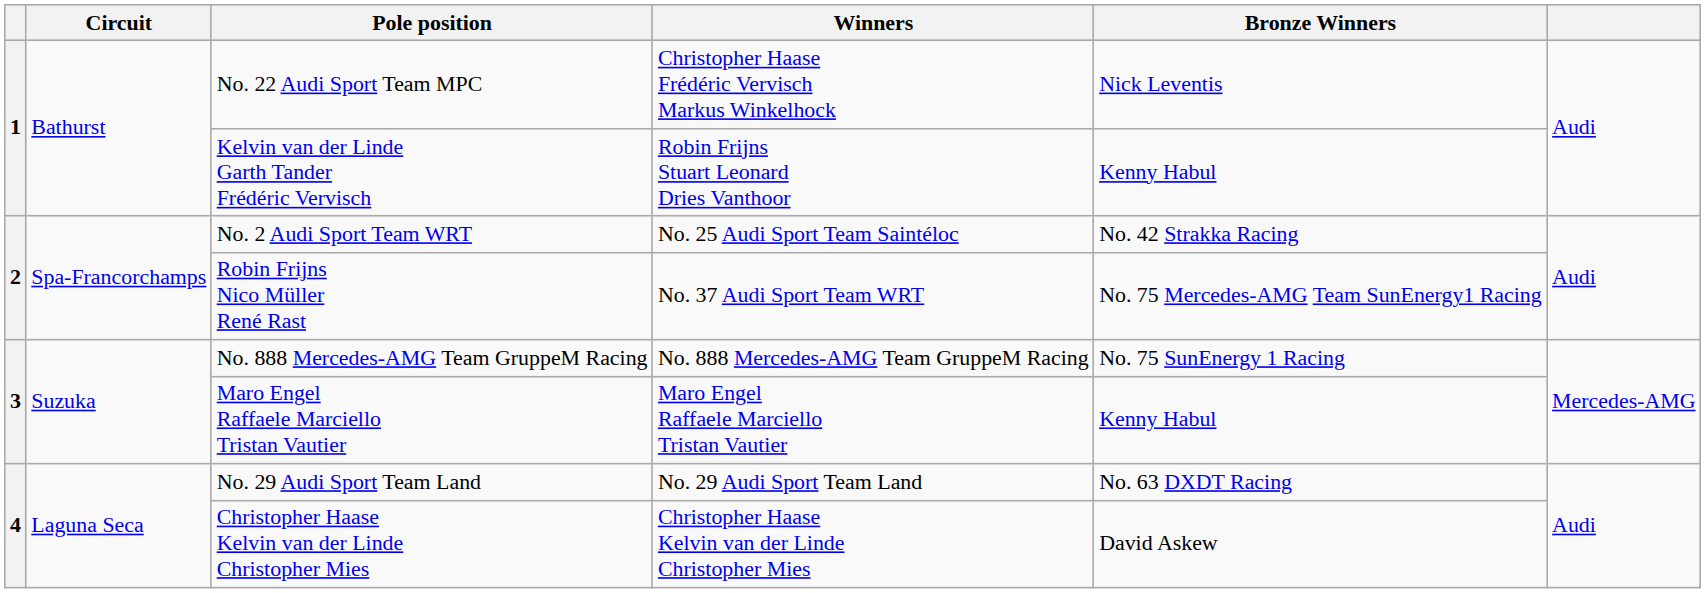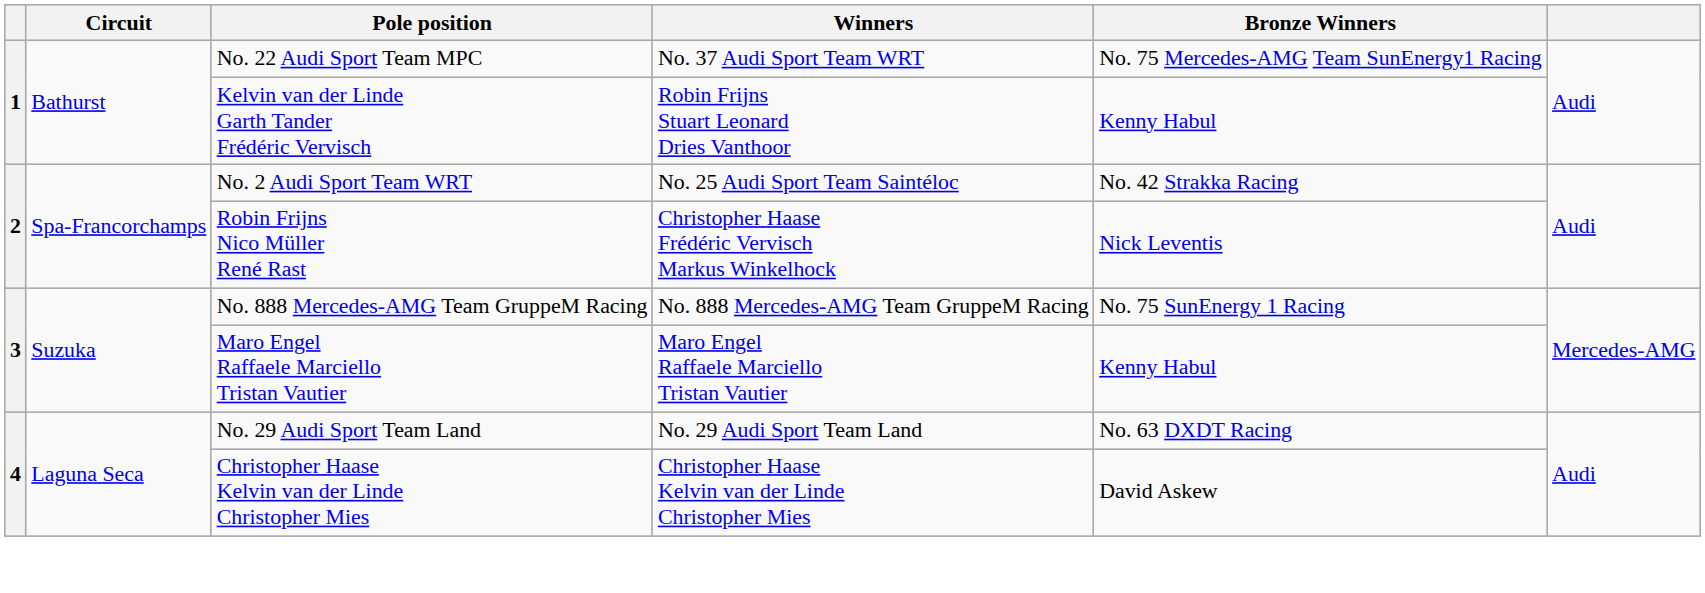No. 22 Audi Sport Team MPC | Winners: Christopher Haase Frédéric Vervisch Markus Winkelhock -> No. 37 Audi Sport Team WRT
No. 22 Audi Sport Team MPC | Bronze Winners: Nick Leventis -> No. 75 Mercedes-AMG Team SunEnergy1 Racing
Robin Frijns Nico Müller René Rast | Winners: No. 37 Audi Sport Team WRT -> Christopher Haase Frédéric Vervisch Markus Winkelhock
Robin Frijns Nico Müller René Rast | Bronze Winners: No. 75 Mercedes-AMG Team SunEnergy1 Racing -> Nick Leventis
